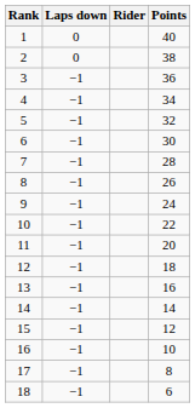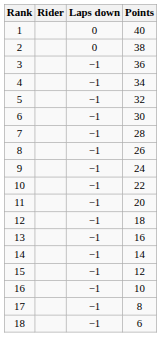columns swapped: Rider <-> Laps down
